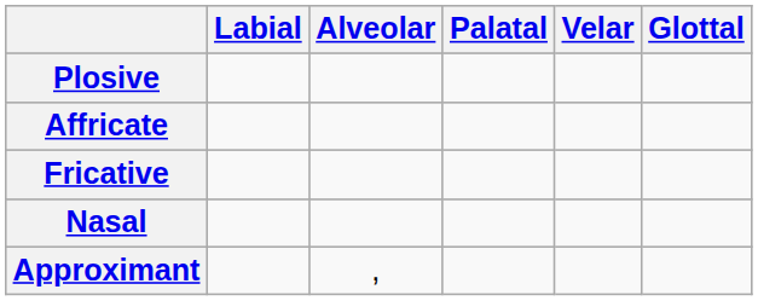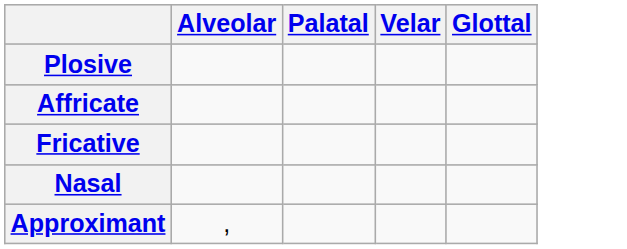- column: Labial
